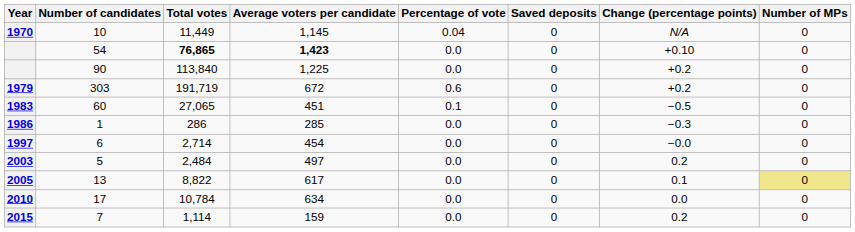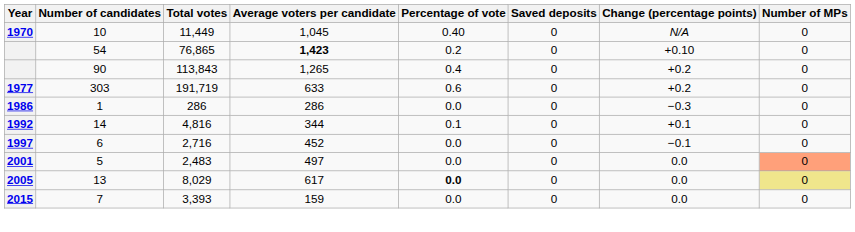10 | Average voters per candidate: 1,145 -> 1,045
10 | Percentage of vote: 0.04 -> 0.40
54 | Total votes: bold -> normal
54 | Percentage of vote: 0.0 -> 0.2
90 | Total votes: 113,840 -> 113,843
90 | Average voters per candidate: 1,225 -> 1,265
90 | Percentage of vote: 0.0 -> 0.4
303 | Year: 1979 -> 1977
303 | Average voters per candidate: 672 -> 633
- row: 1983 | 60 | 27,065 | 451 | 0.1 | 0 | −0.5 | 0
1 | Average voters per candidate: 285 -> 286
+ row: 1992 | 14 | 4,816 | 344 | 0.1 | 0 | +0.1 | 0
6 | Total votes: 2,714 -> 2,716
6 | Average voters per candidate: 454 -> 452
6 | Change (percentage points): −0.0 -> −0.1
5 | Year: 2003 -> 2001
5 | Total votes: 2,484 -> 2,483
5 | Change (percentage points): 0.2 -> 0.0
5 | Number of MPs: no background -> lightsalmon background
13 | Total votes: 8,822 -> 8,029
13 | Percentage of vote: normal -> bold
13 | Change (percentage points): 0.1 -> 0.0
- row: 2010 | 17 | 10,784 | 634 | 0.0 | 0 | 0.0 | 0
7 | Total votes: 1,114 -> 3,393
7 | Change (percentage points): 0.2 -> 0.0
